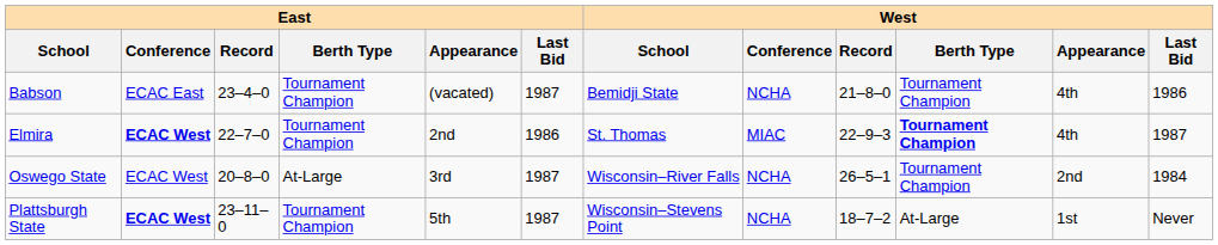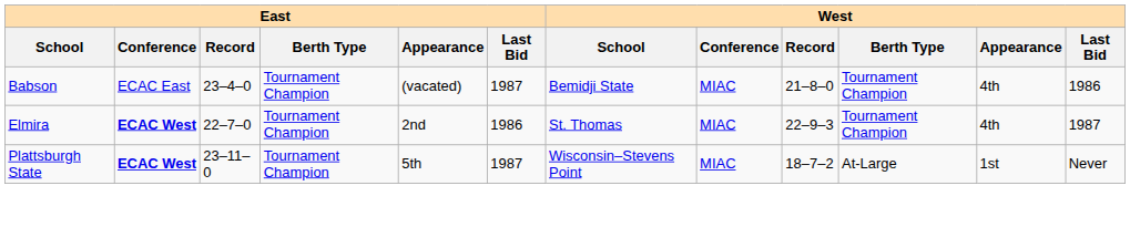Babson | West / Conference: NCHA -> MIAC
Elmira | West / Berth Type: bold -> normal
- row: Oswego State | ECAC West | 20–8–0 | At-Large | 3rd | 1987 | Wisconsin–River Falls | NCHA | 26–5–1 | Tournament Champion | 2nd | 1984
Plattsburgh State | West / Conference: NCHA -> MIAC
